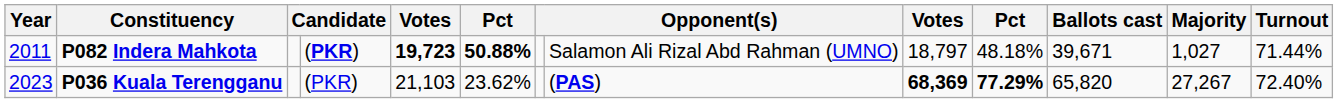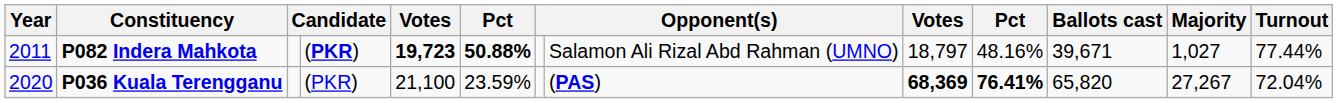P082 Indera Mahkota | column 10: 48.18% -> 48.16%
P082 Indera Mahkota | Turnout: 71.44% -> 77.44%
P036 Kuala Terengganu | Year: 2023 -> 2020
P036 Kuala Terengganu | column 5: 21,103 -> 21,100
P036 Kuala Terengganu | column 6: 23.62% -> 23.59%
P036 Kuala Terengganu | column 10: 77.29% -> 76.41%
P036 Kuala Terengganu | Turnout: 72.40% -> 72.04%
